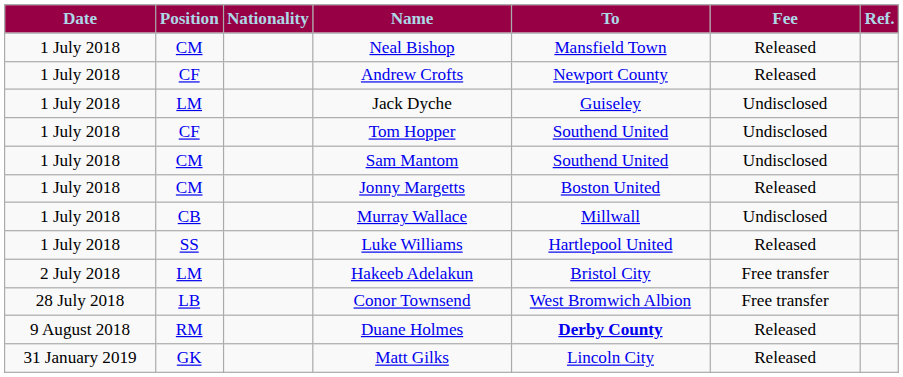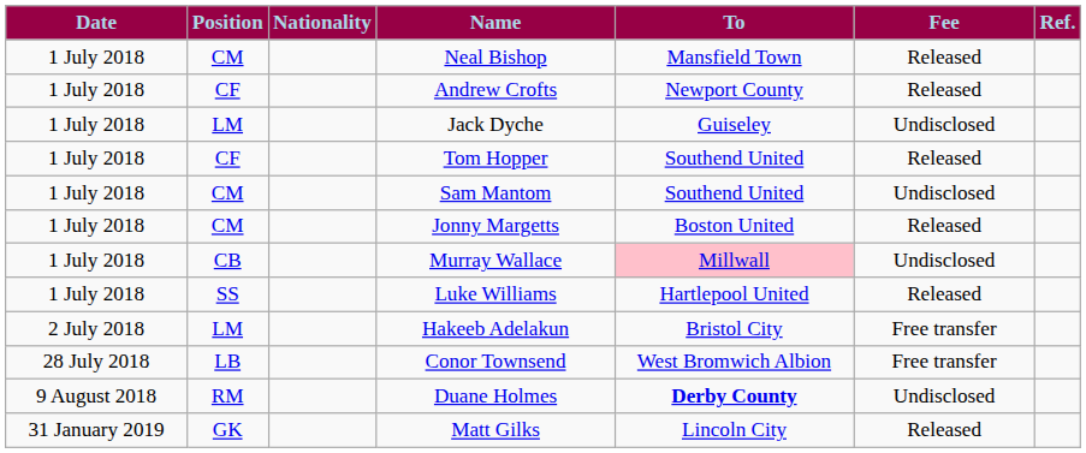Tom Hopper | Fee: Undisclosed -> Released
Murray Wallace | To: no background -> pink background
Duane Holmes | Fee: Released -> Undisclosed
